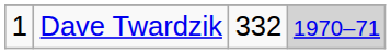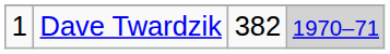Dave Twardzik | column 3: 332 -> 382
